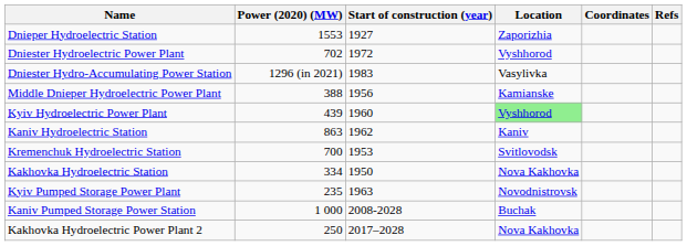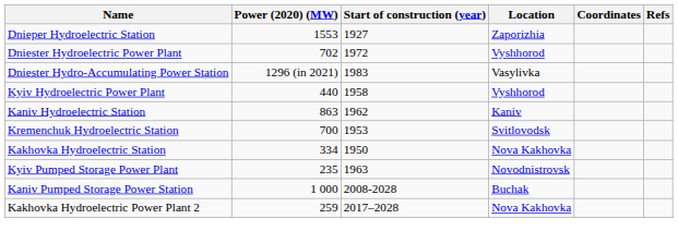- row: Middle Dnieper Hydroelectric Power Plant | 388 | 1956 | Kamianske
Kyiv Hydroelectric Power Plant | Power (2020) (MW): 439 -> 440
Kyiv Hydroelectric Power Plant | Start of construction (year): 1960 -> 1958
Kyiv Hydroelectric Power Plant | Location: lightgreen background -> no background
Kakhovka Hydroelectric Power Plant 2 | Power (2020) (MW): 250 -> 259
